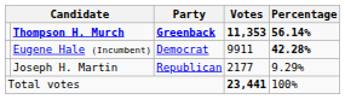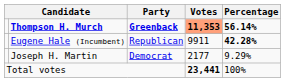Thompson H. Murch | Votes: no background -> lightsalmon background
Eugene Hale (Incumbent) | Party: Democrat -> Republican
Joseph H. Martin | Party: Republican -> Democrat
